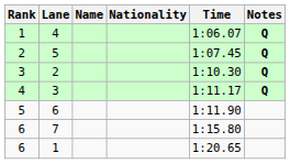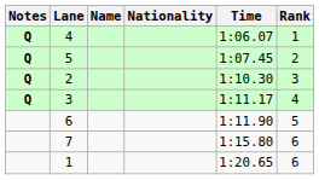columns swapped: Rank <-> Notes
